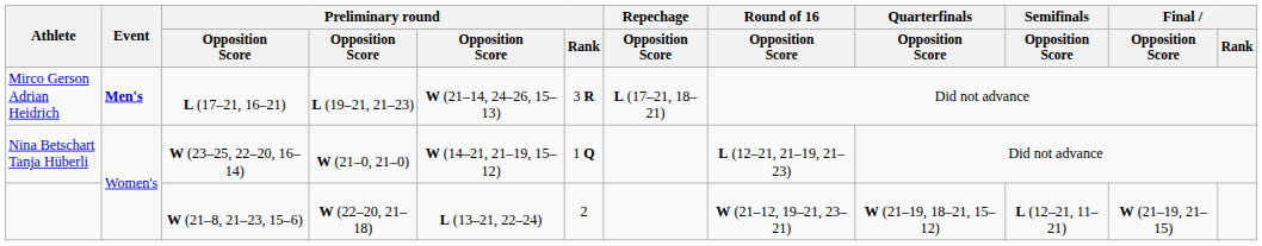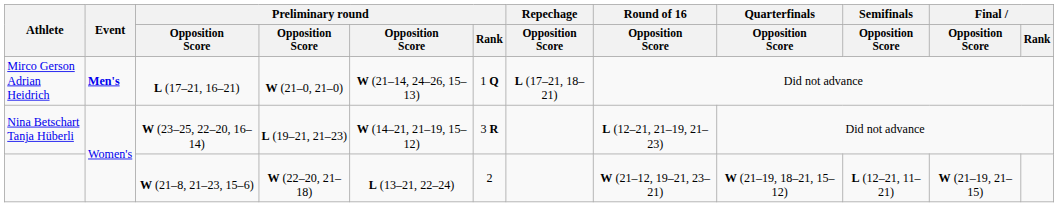Mirco Gerson Adrian Heidrich | column 4: L (19–21, 21–23) -> W (21–0, 21–0)
Mirco Gerson Adrian Heidrich | Preliminary round / Rank: 3 R -> 1 Q
Nina Betschart Tanja Hüberli | column 4: W (21–0, 21–0) -> L (19–21, 21–23)
Nina Betschart Tanja Hüberli | Preliminary round / Rank: 1 Q -> 3 R
